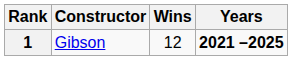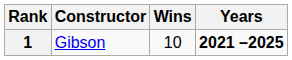1 | Wins: 12 -> 10
